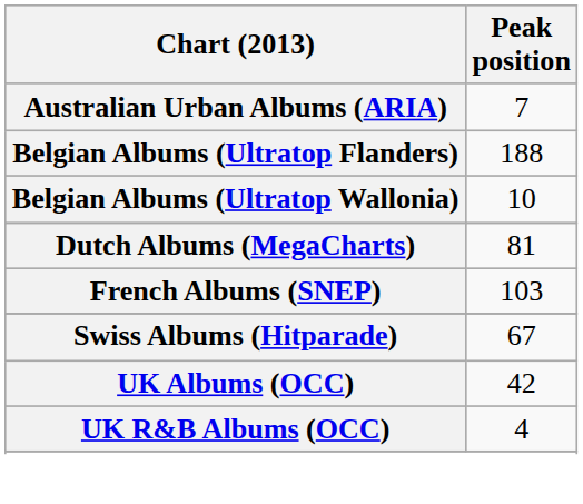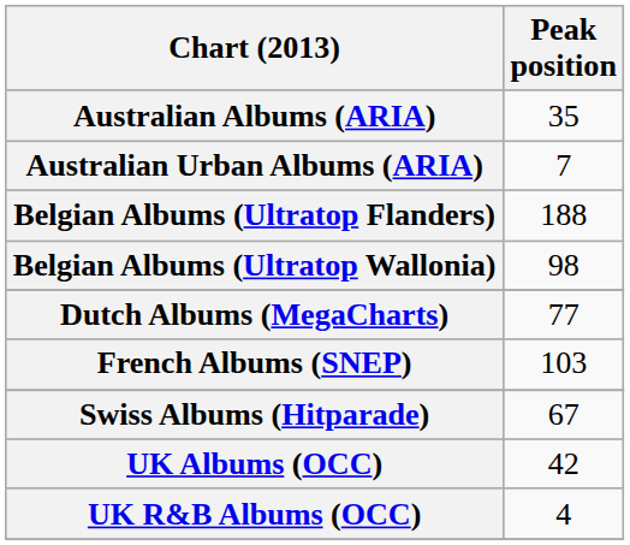+ row: Australian Albums (ARIA) | 35
Belgian Albums (Ultratop Wallonia) | Peak position: 10 -> 98
Dutch Albums (MegaCharts) | Peak position: 81 -> 77
